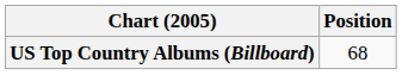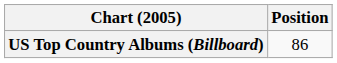US Top Country Albums (Billboard) | Position: 68 -> 86
